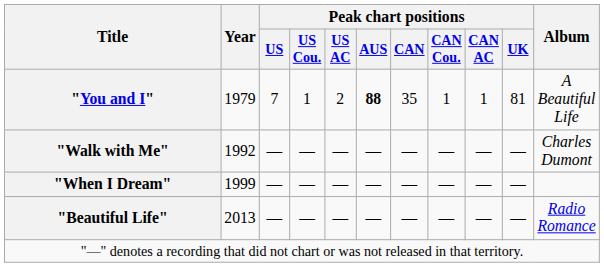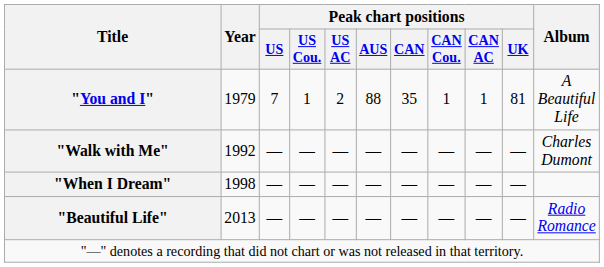"You and I" | Peak chart positions / AUS: bold -> normal
"When I Dream" | Year: 1999 -> 1998
